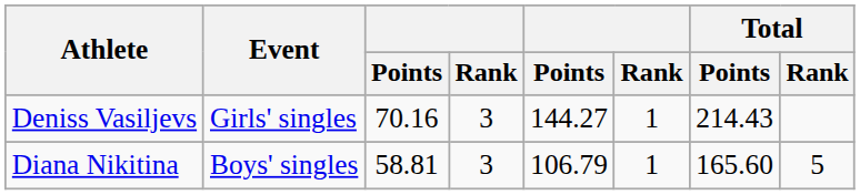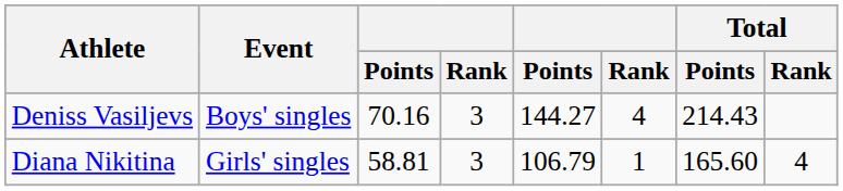Deniss Vasiljevs | Event: Girls' singles -> Boys' singles
Deniss Vasiljevs | column 6: 1 -> 4
Diana Nikitina | Event: Boys' singles -> Girls' singles
Diana Nikitina | Total / Rank: 5 -> 4
